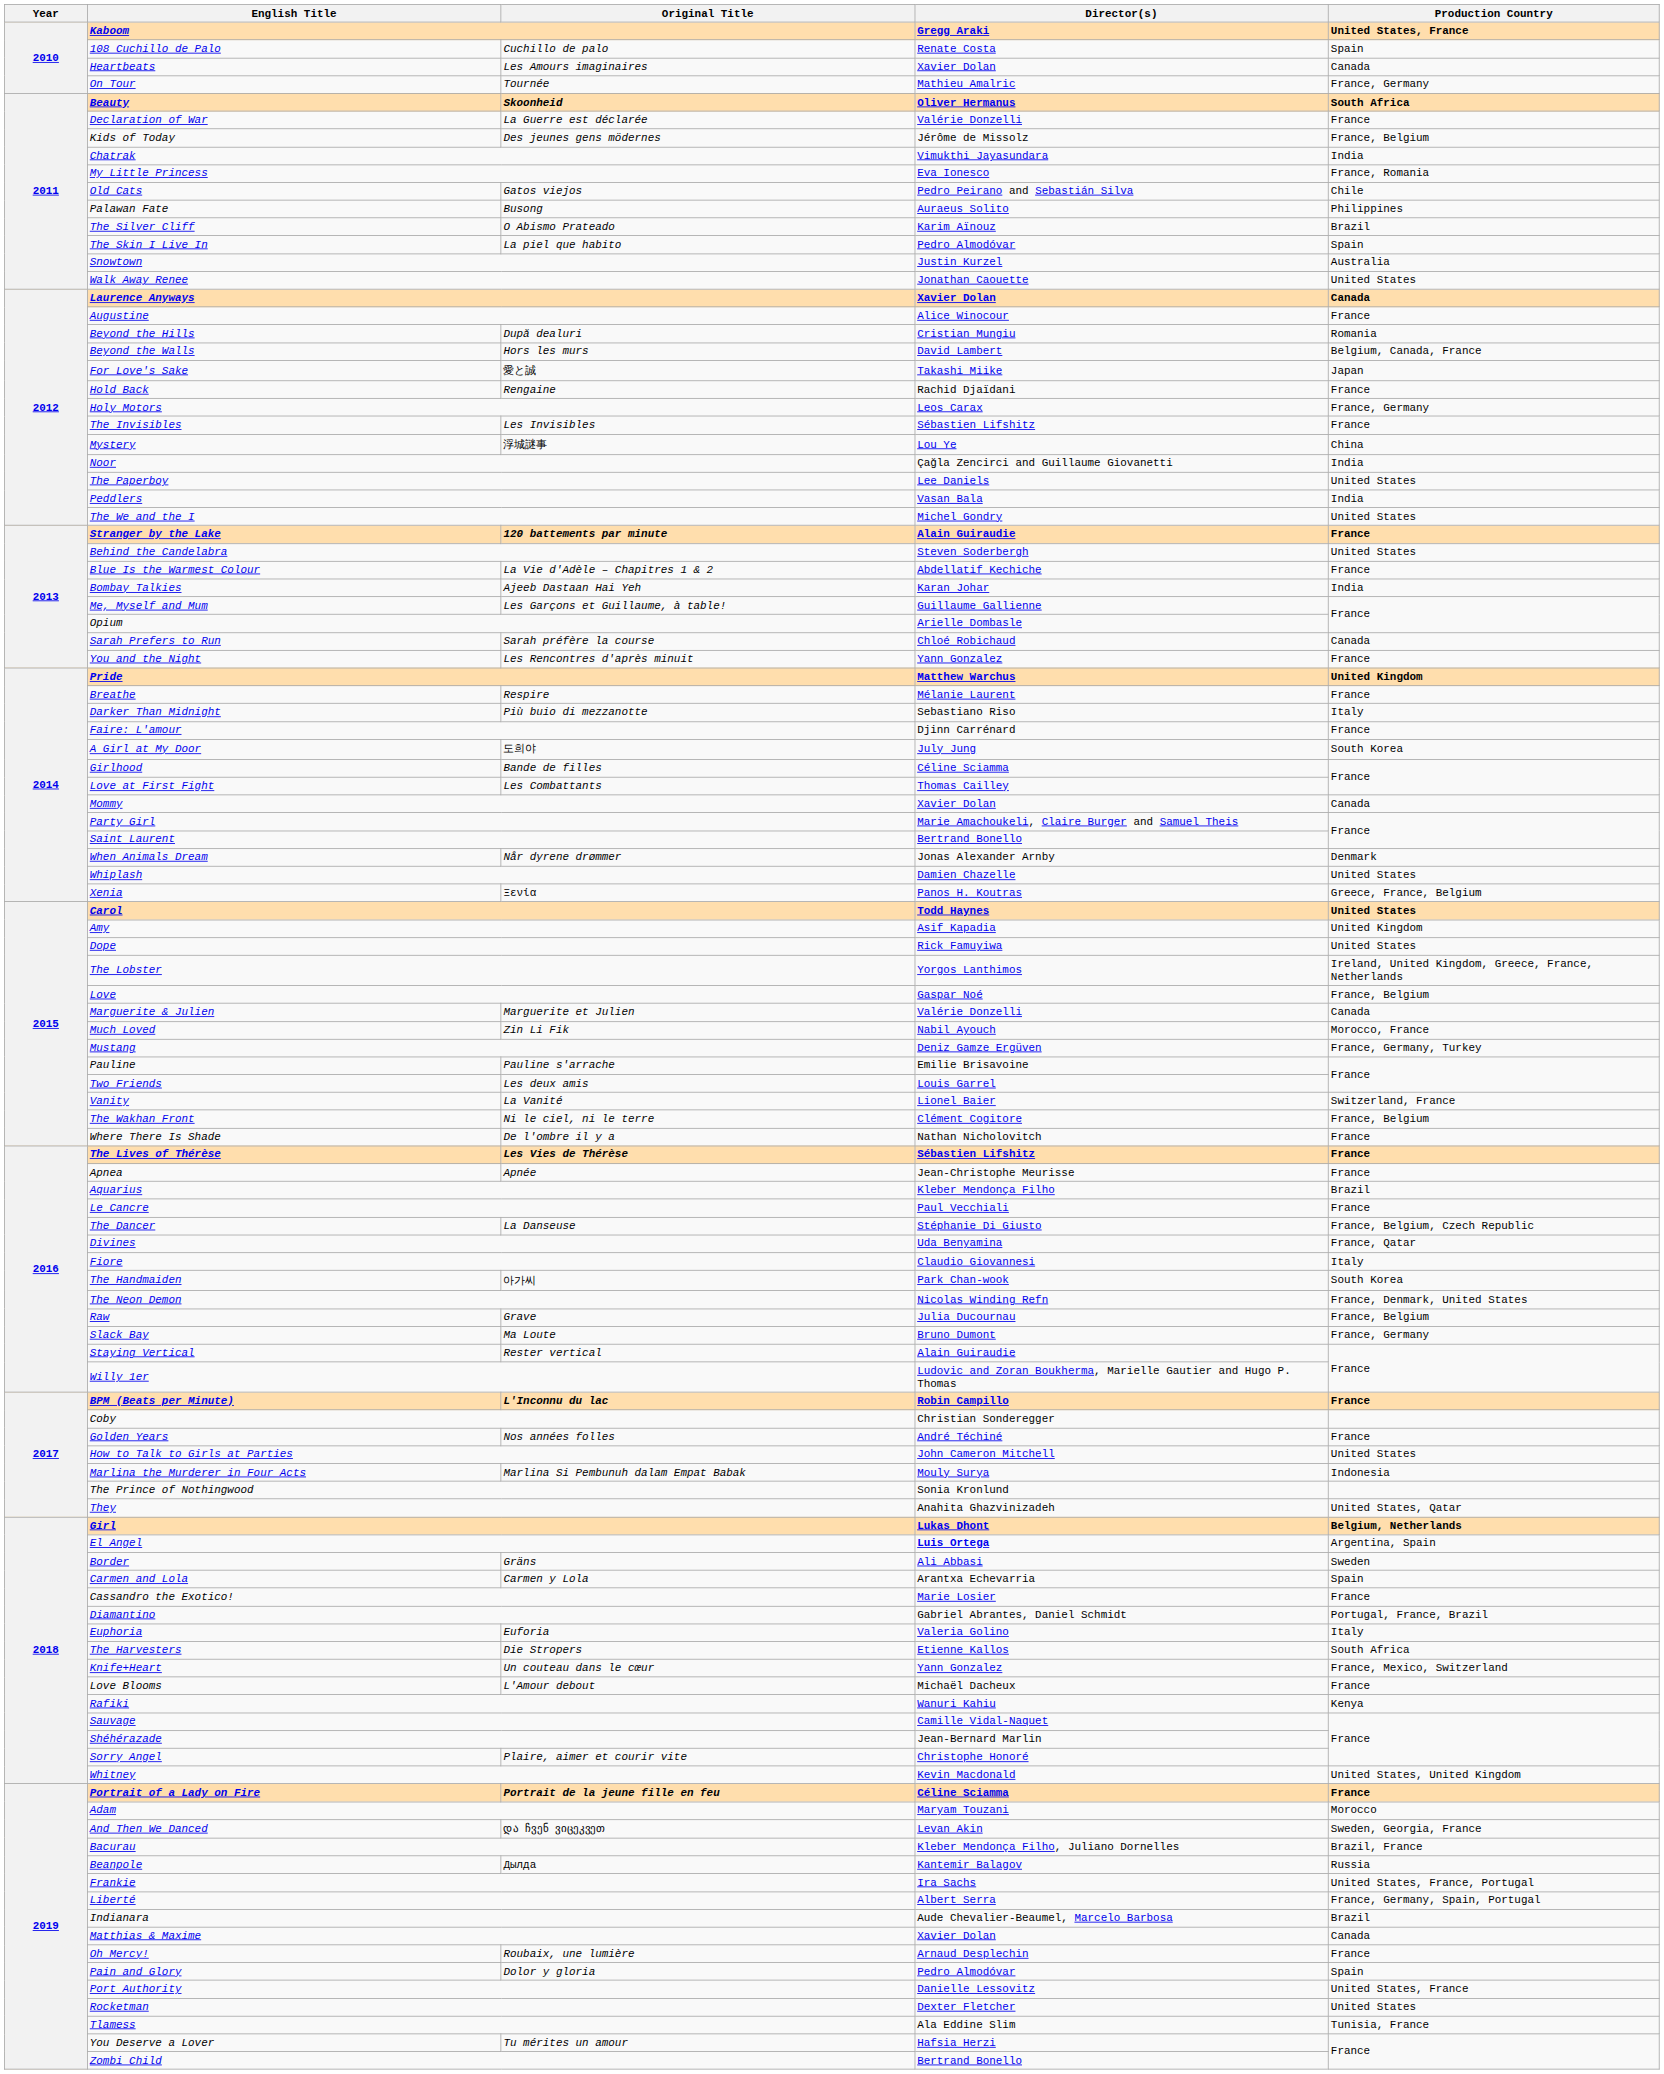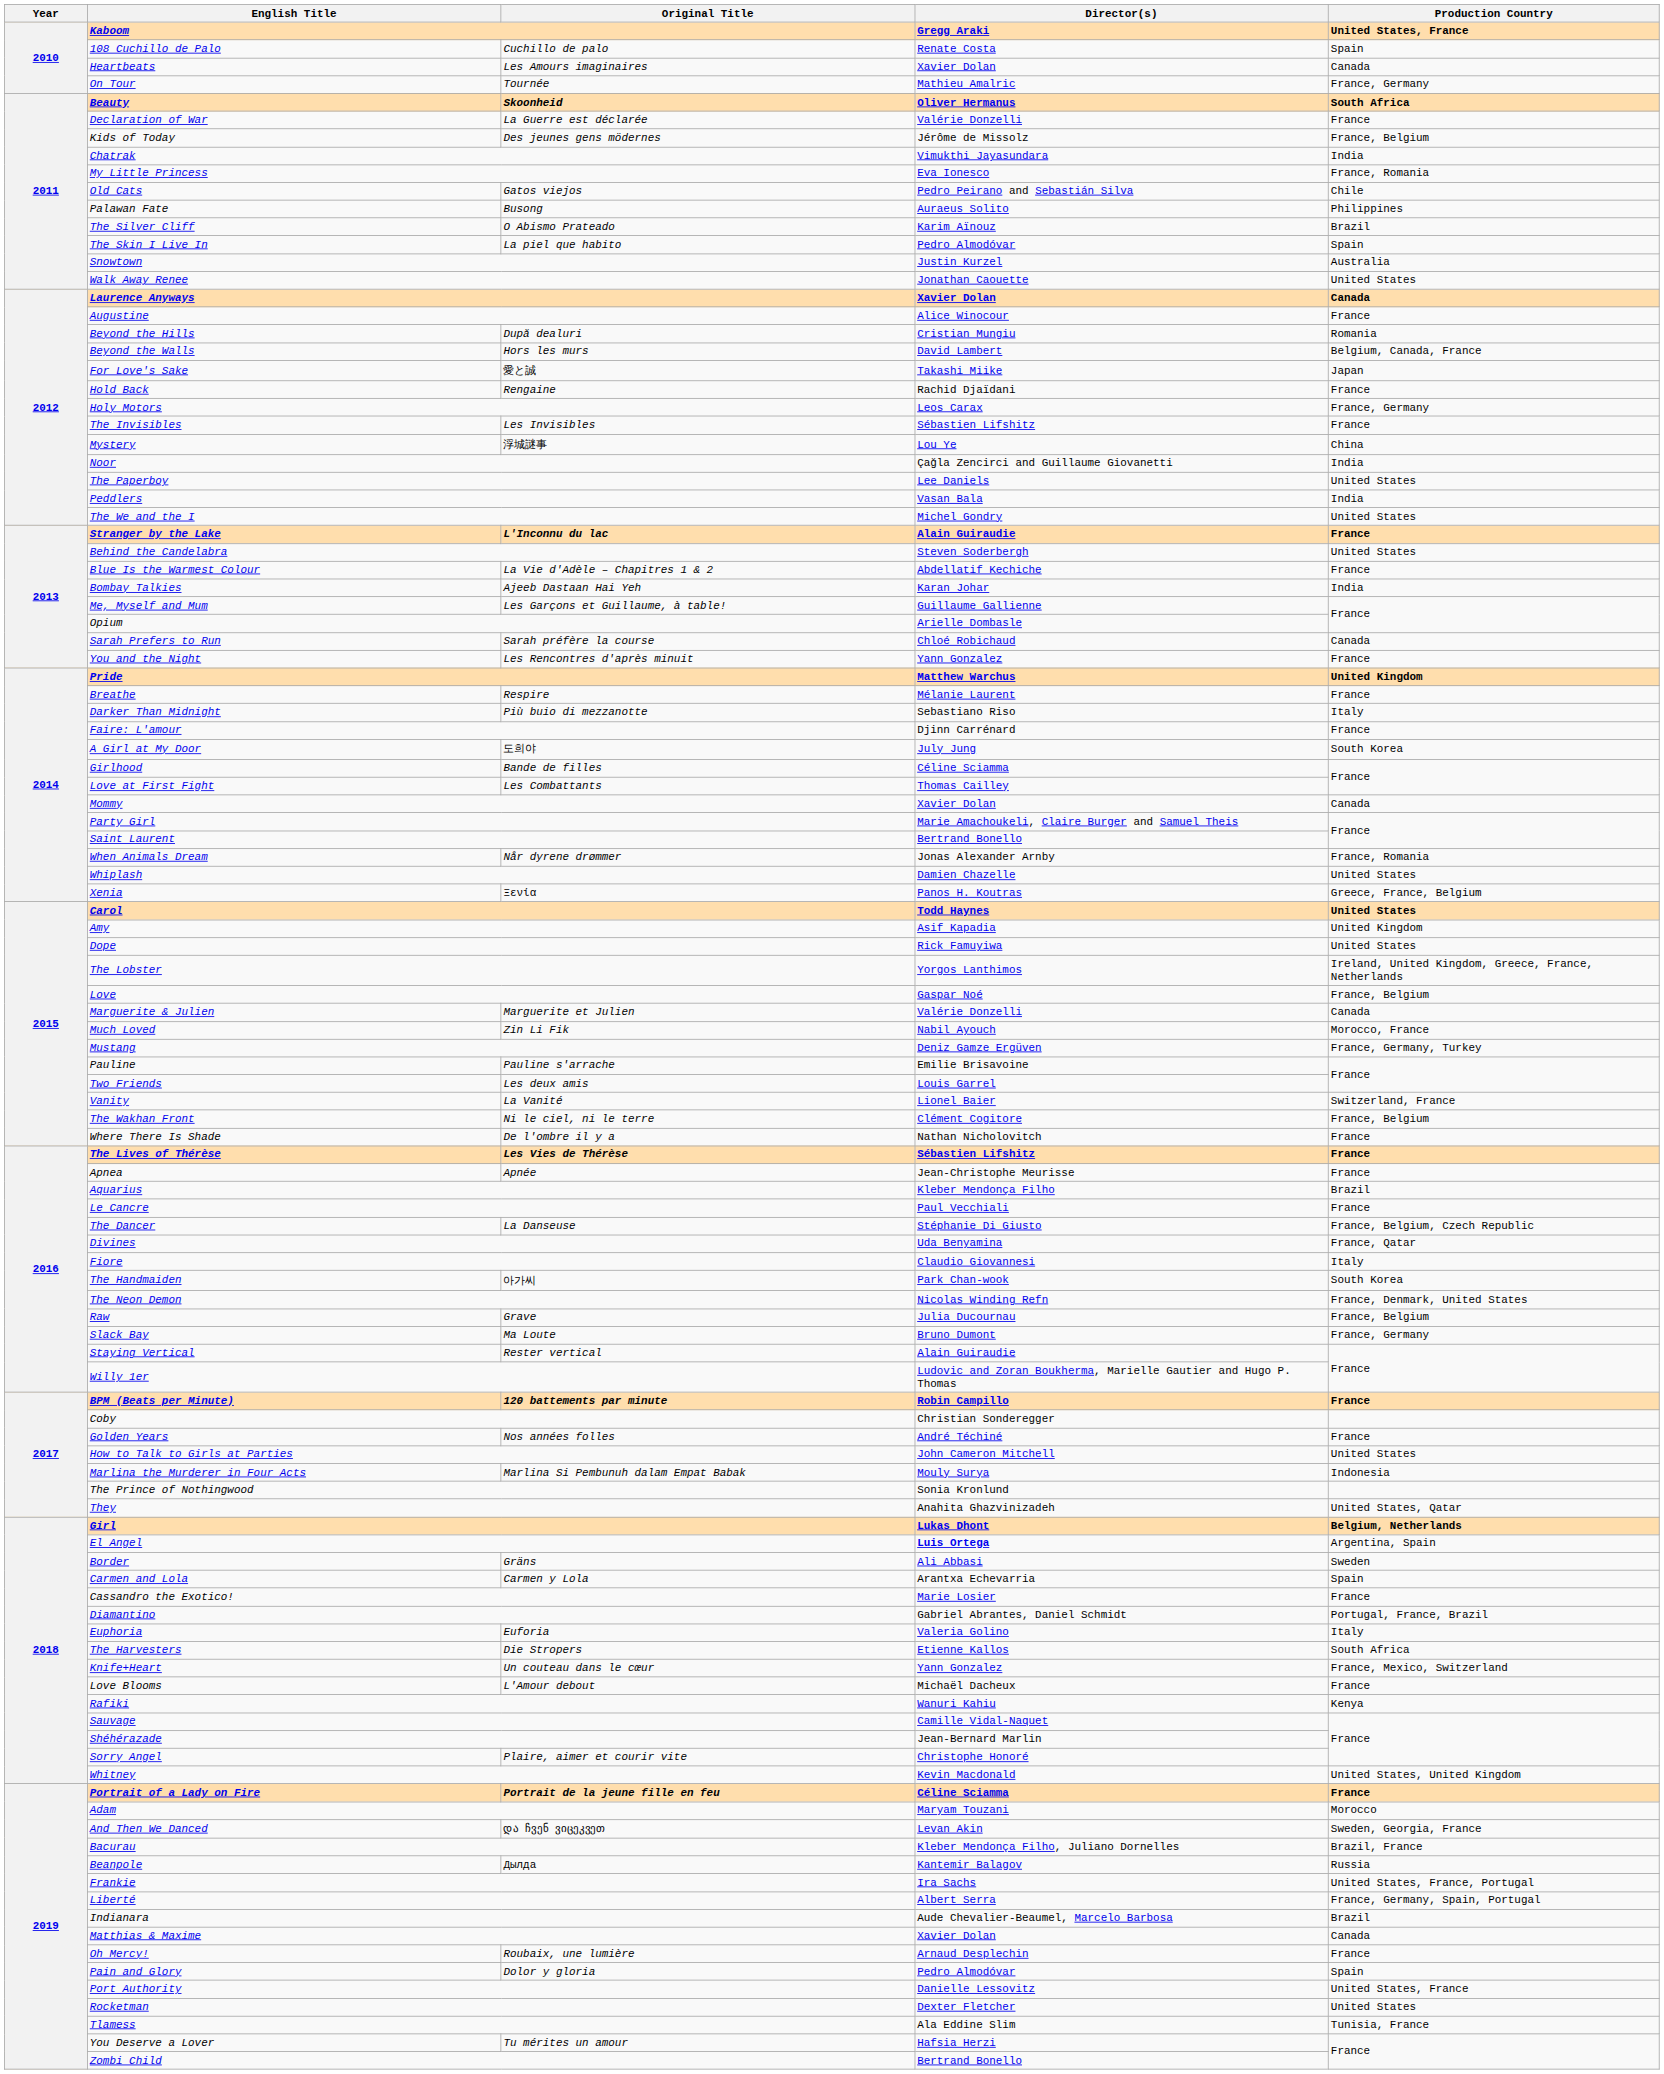Stranger by the Lake | Original Title: 120 battements par minute -> L'Inconnu du lac
When Animals Dream | Production Country: Denmark -> France, Romania
BPM (Beats per Minute) | Original Title: L'Inconnu du lac -> 120 battements par minute
